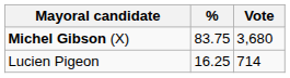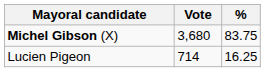columns swapped: Vote <-> %
